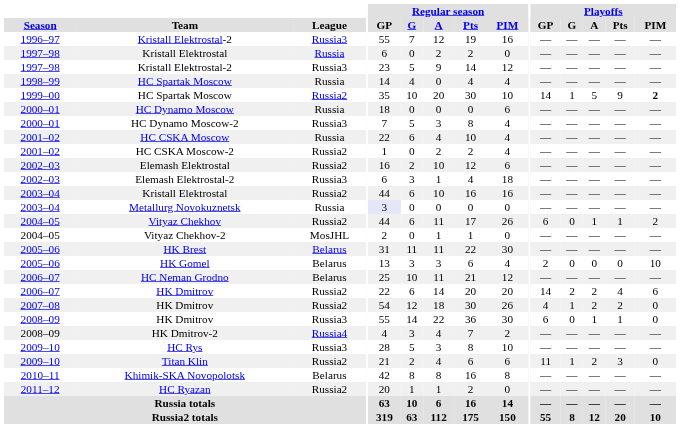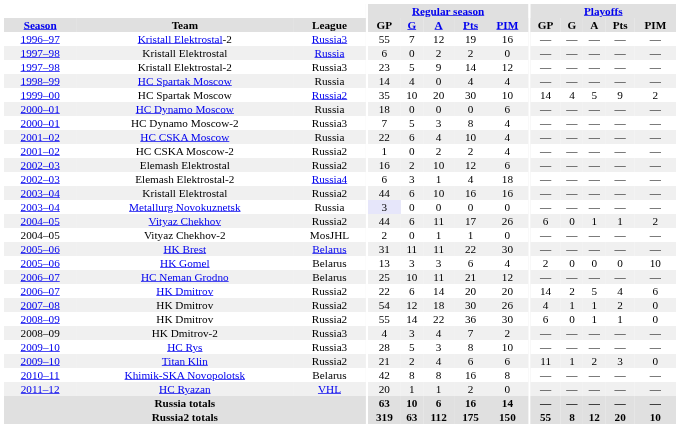1999–00 / HC Spartak Moscow | Playoffs / G: 1 -> 4
1999–00 / HC Spartak Moscow | Playoffs / PIM: bold -> normal
Elemash Elektrostal-2 | League: Russia3 -> Russia4
2006–07 / HK Dmitrov | Playoffs / A: 2 -> 5
2007–08 / HK Dmitrov | Playoffs / A: 2 -> 1
2008–09 / HK Dmitrov | League: Russia3 -> Russia2
HK Dmitrov-2 | League: Russia4 -> Russia3
HC Ryazan | League: Russia2 -> VHL
